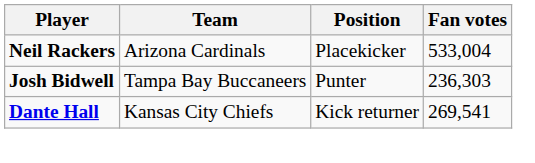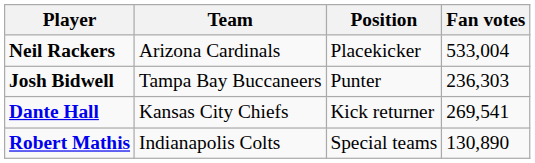+ row: Robert Mathis | Indianapolis Colts | Special teams | 130,890
